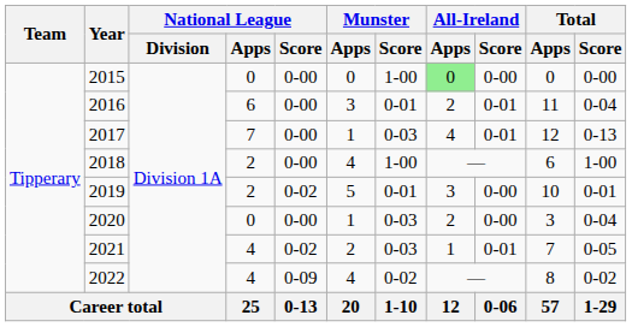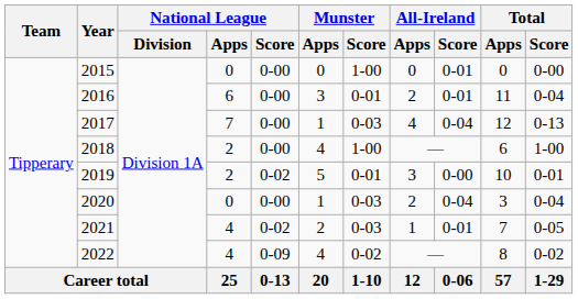2015 | All-Ireland / Apps: lightgreen background -> no background
2015 | All-Ireland / Score: 0-00 -> 0-01
2017 | All-Ireland / Score: 0-01 -> 0-04
2020 | All-Ireland / Score: 0-00 -> 0-04
